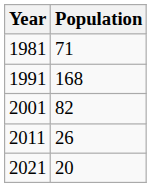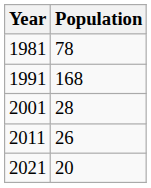1981 | Population: 71 -> 78
2001 | Population: 82 -> 28
